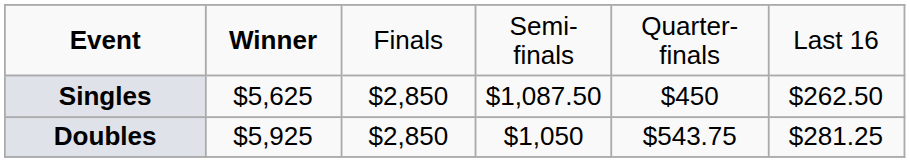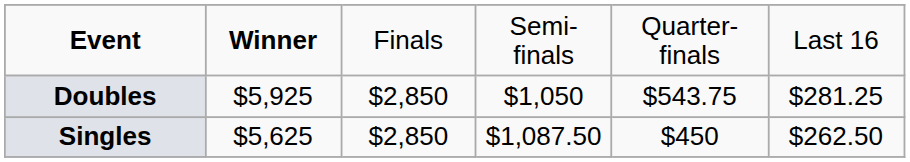rows swapped: Singles <-> Doubles
